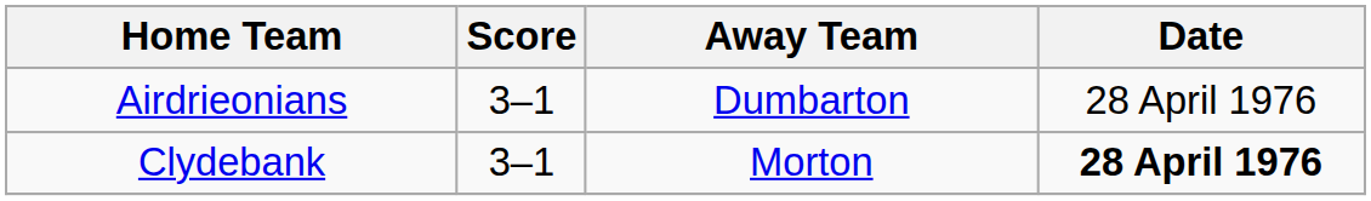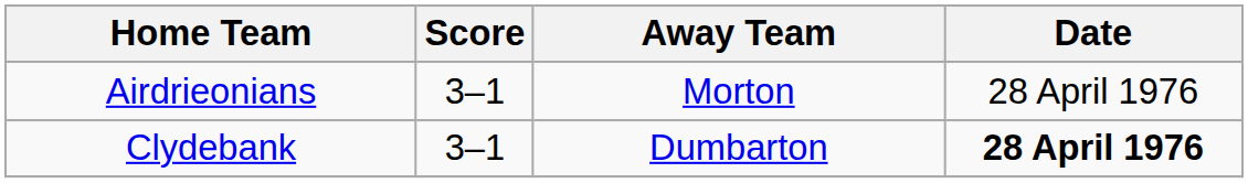Airdrieonians | Away Team: Dumbarton -> Morton
Clydebank | Away Team: Morton -> Dumbarton
